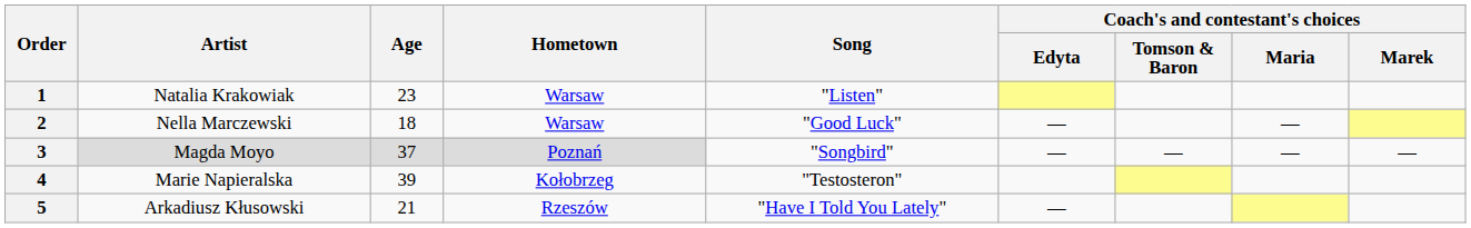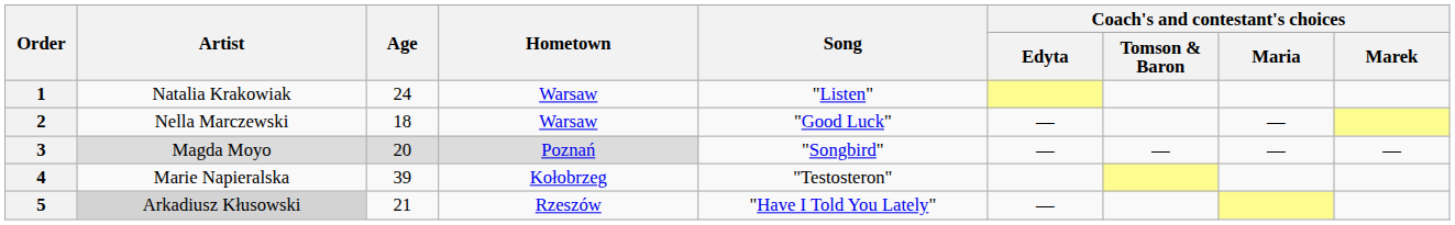1 | Age: 23 -> 24
3 | Age: 37 -> 20
5 | Artist: no background -> lightgrey background
